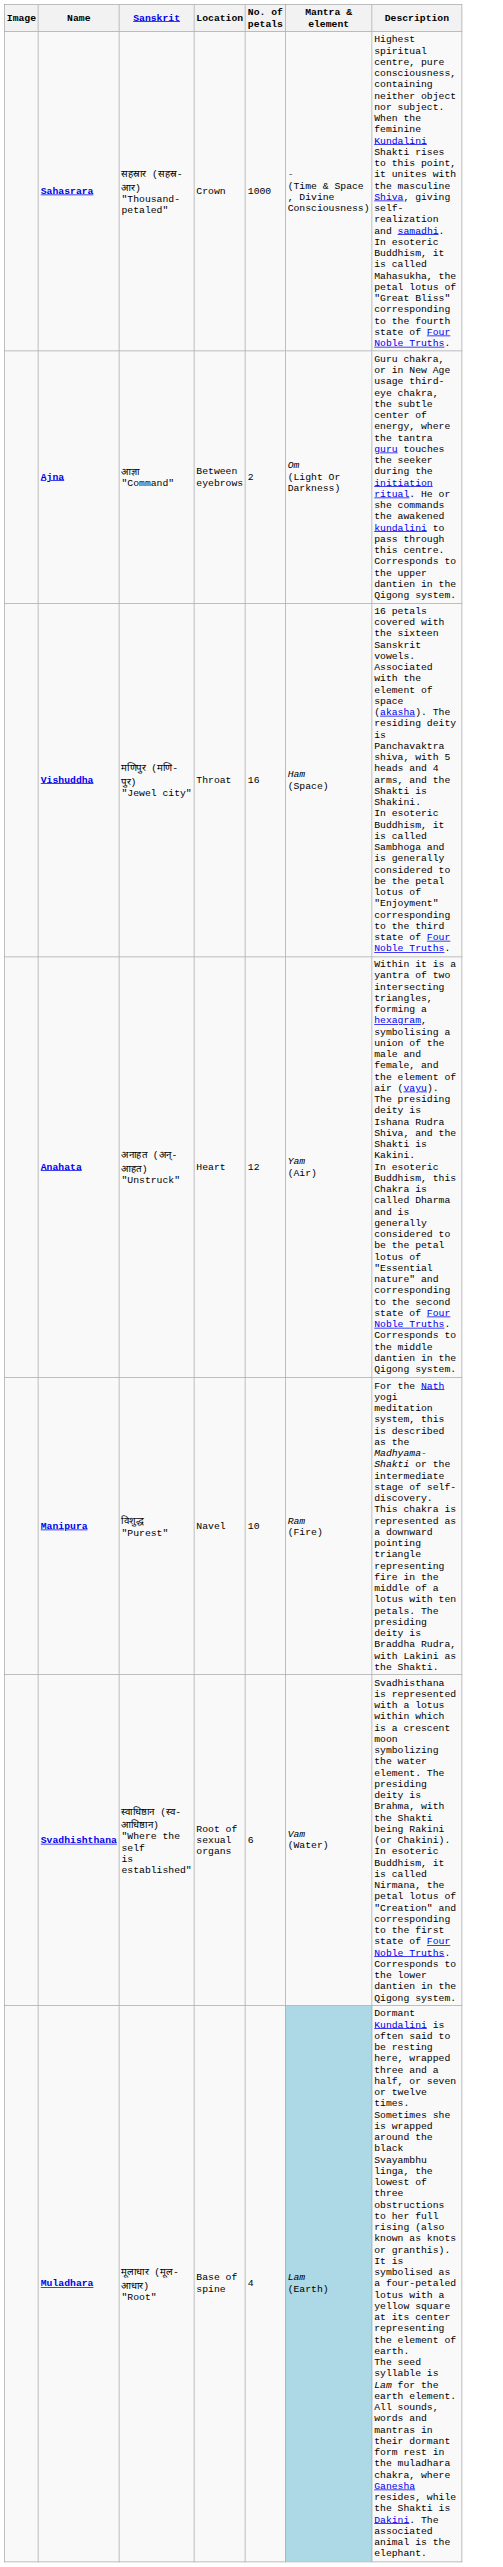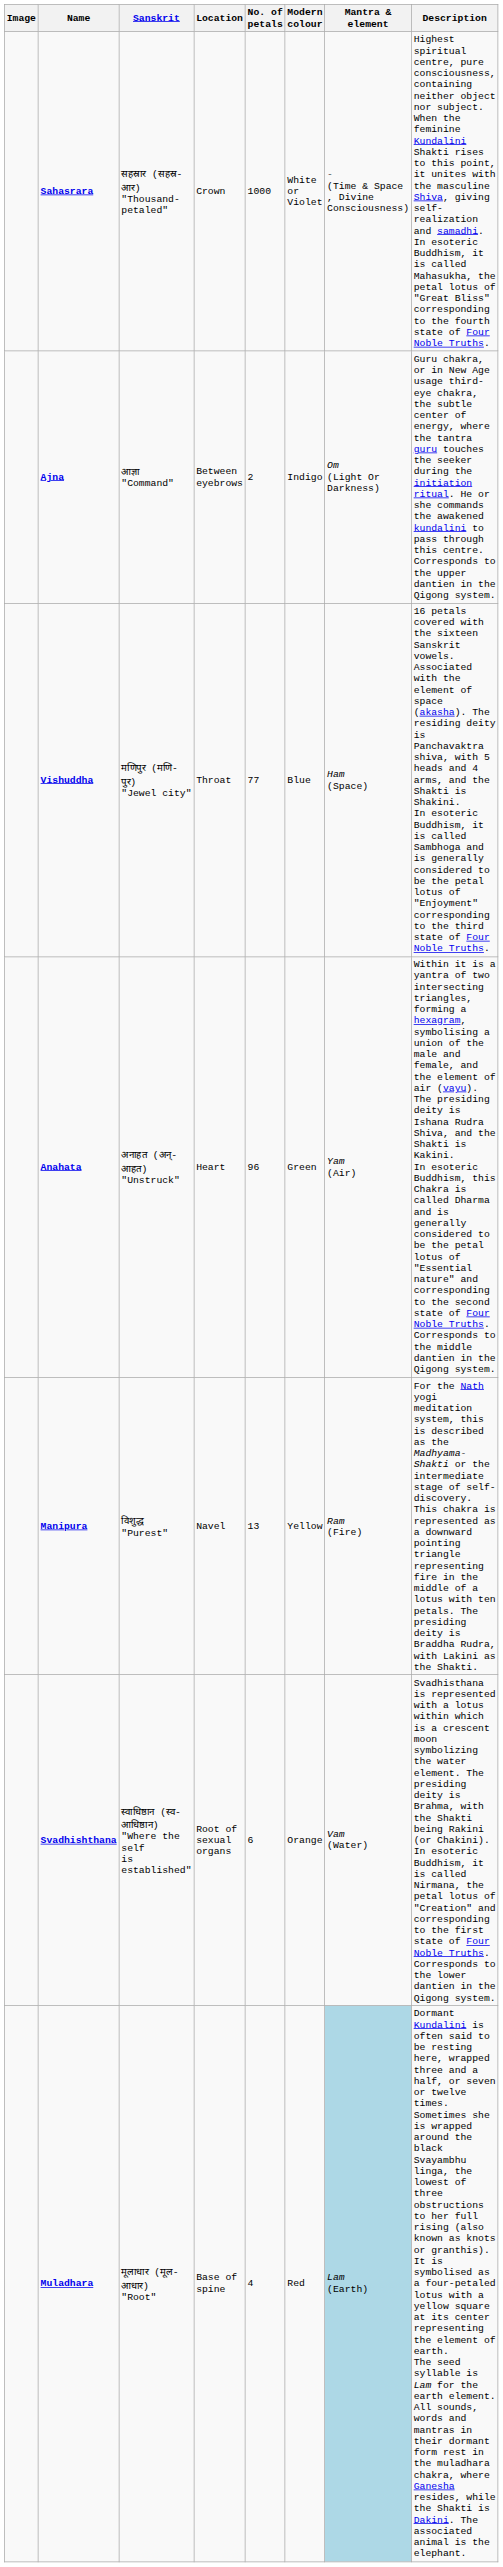+ column: Modern colour | White or Violet | Indigo | Blue | Green | Yellow | Orange | Red
Vishuddha | No. of petals: 16 -> 77
Anahata | No. of petals: 12 -> 96
Manipura | No. of petals: 10 -> 13
